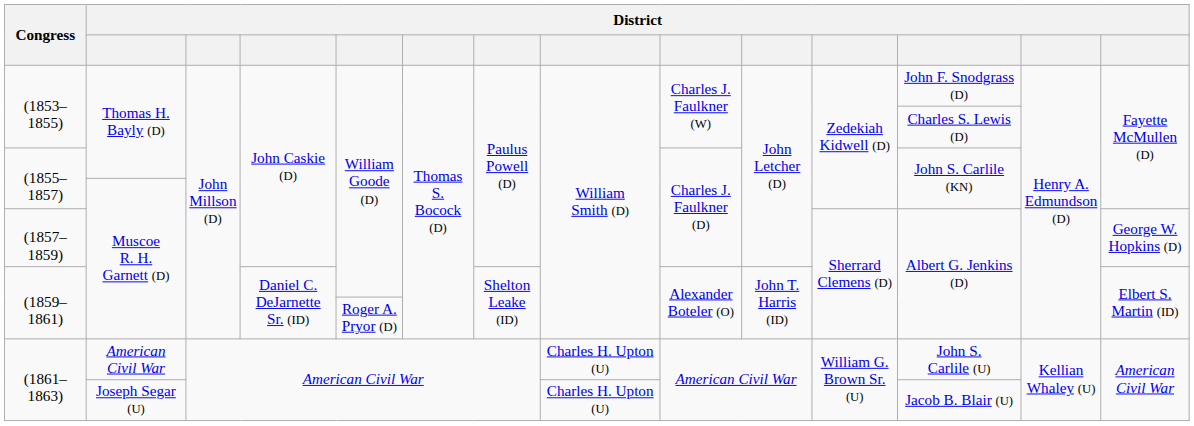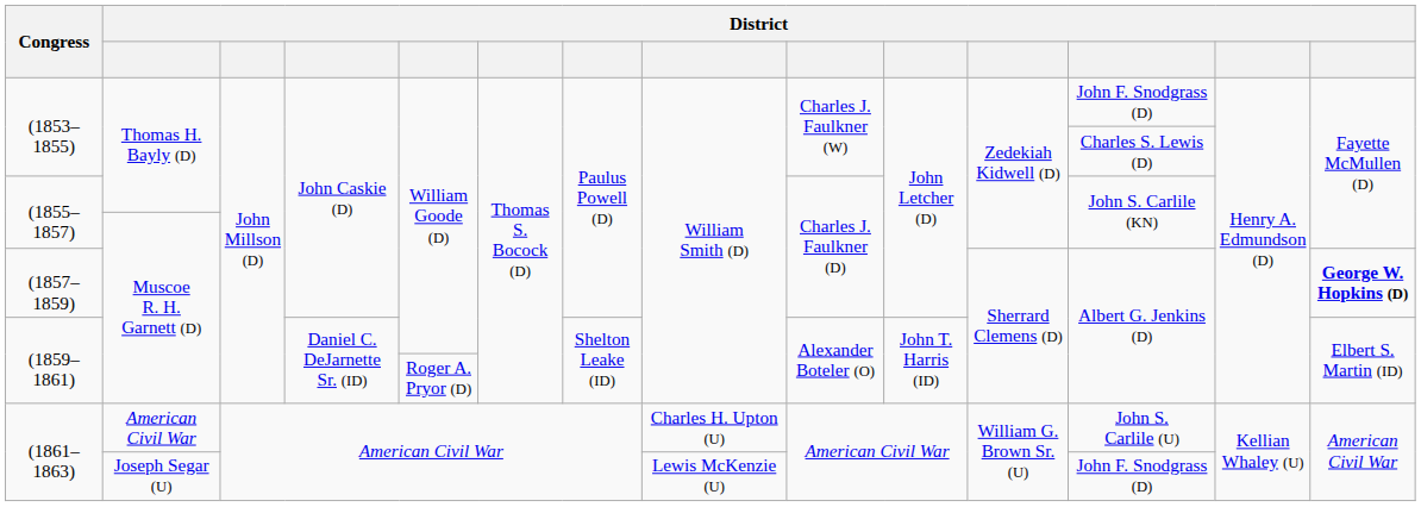(1857–1859) | column 14: normal -> bold
(1861–1863) / Joseph Segar (U) | column 8: Charles H. Upton (U) -> Lewis McKenzie (U)
(1861–1863) / Joseph Segar (U) | column 12: Jacob B. Blair (U) -> John F. Snodgrass (D)
